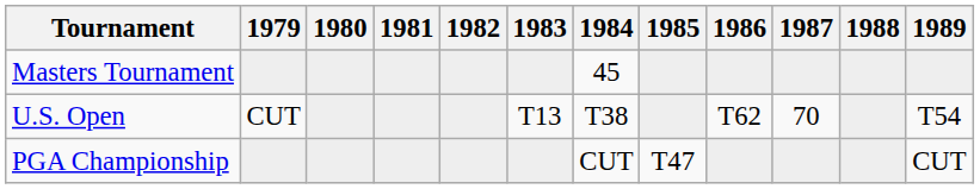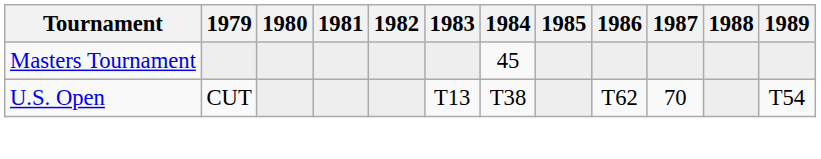- row: PGA Championship | CUT | T47 | CUT
